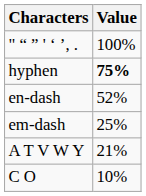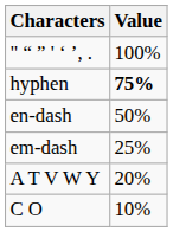en-dash | Value: 52% -> 50%
A T V W Y | Value: 21% -> 20%
